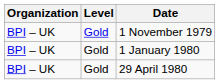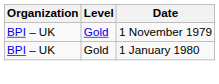- row: BPI – UK | Gold | 29 April 1980
